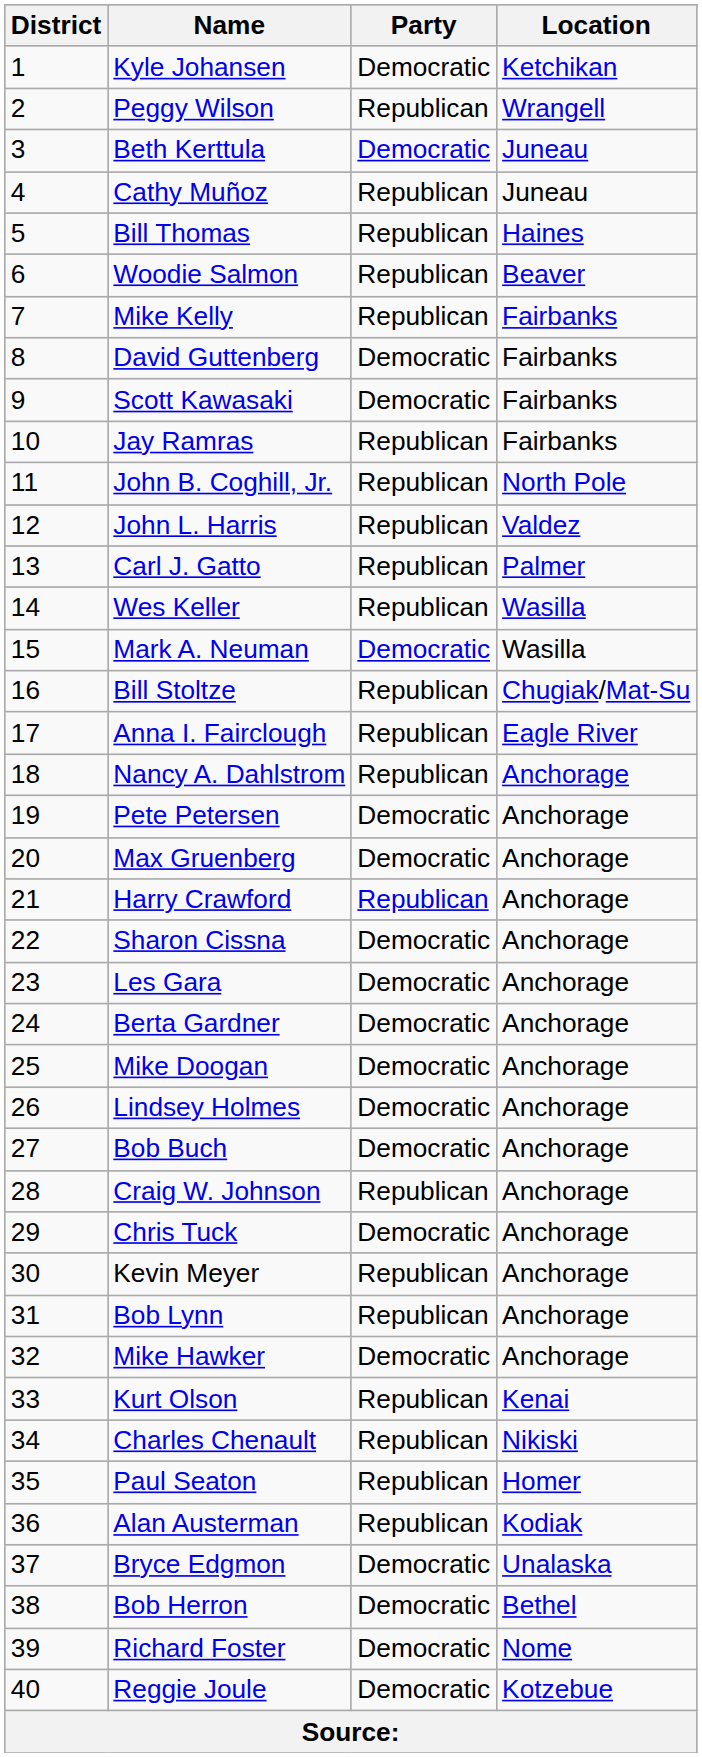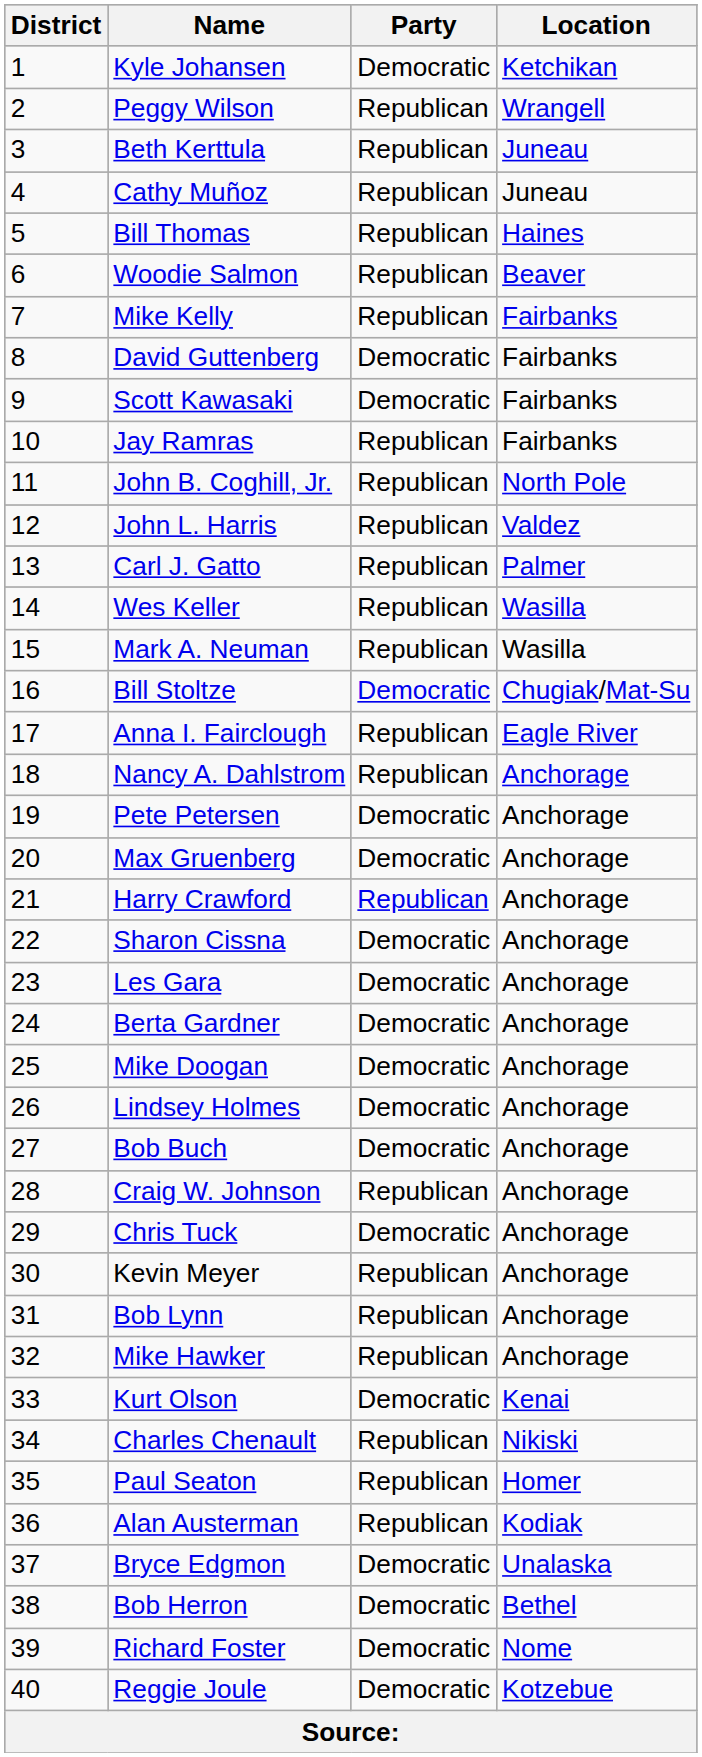Beth Kerttula | Party: Democratic -> Republican
Mark A. Neuman | Party: Democratic -> Republican
Bill Stoltze | Party: Republican -> Democratic
Mike Hawker | Party: Democratic -> Republican
Kurt Olson | Party: Republican -> Democratic
